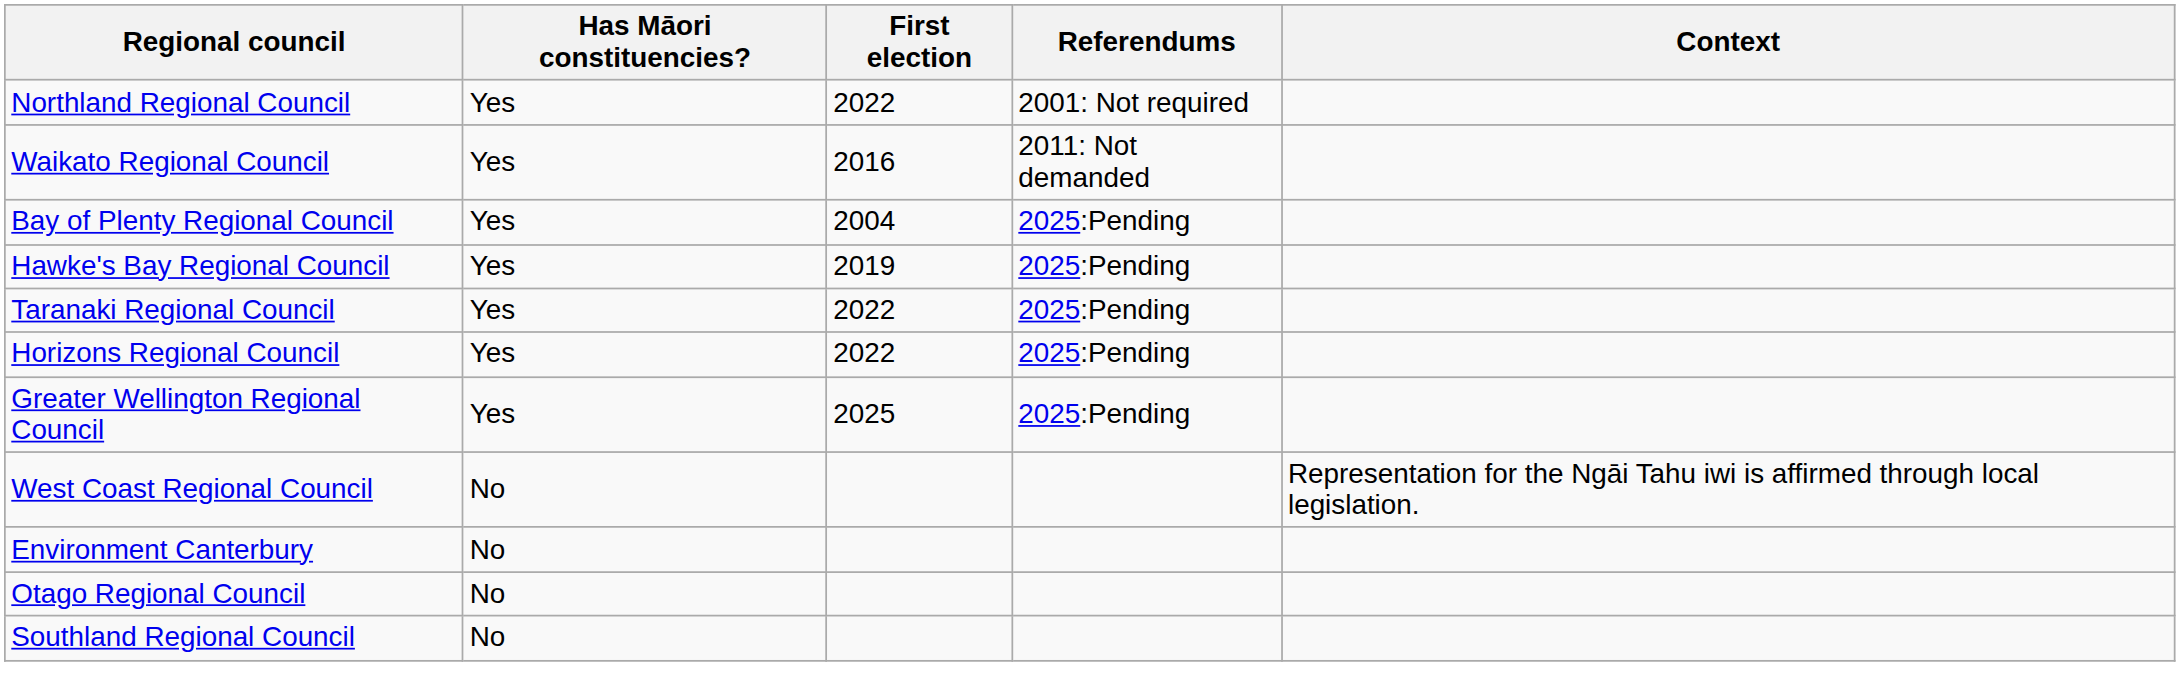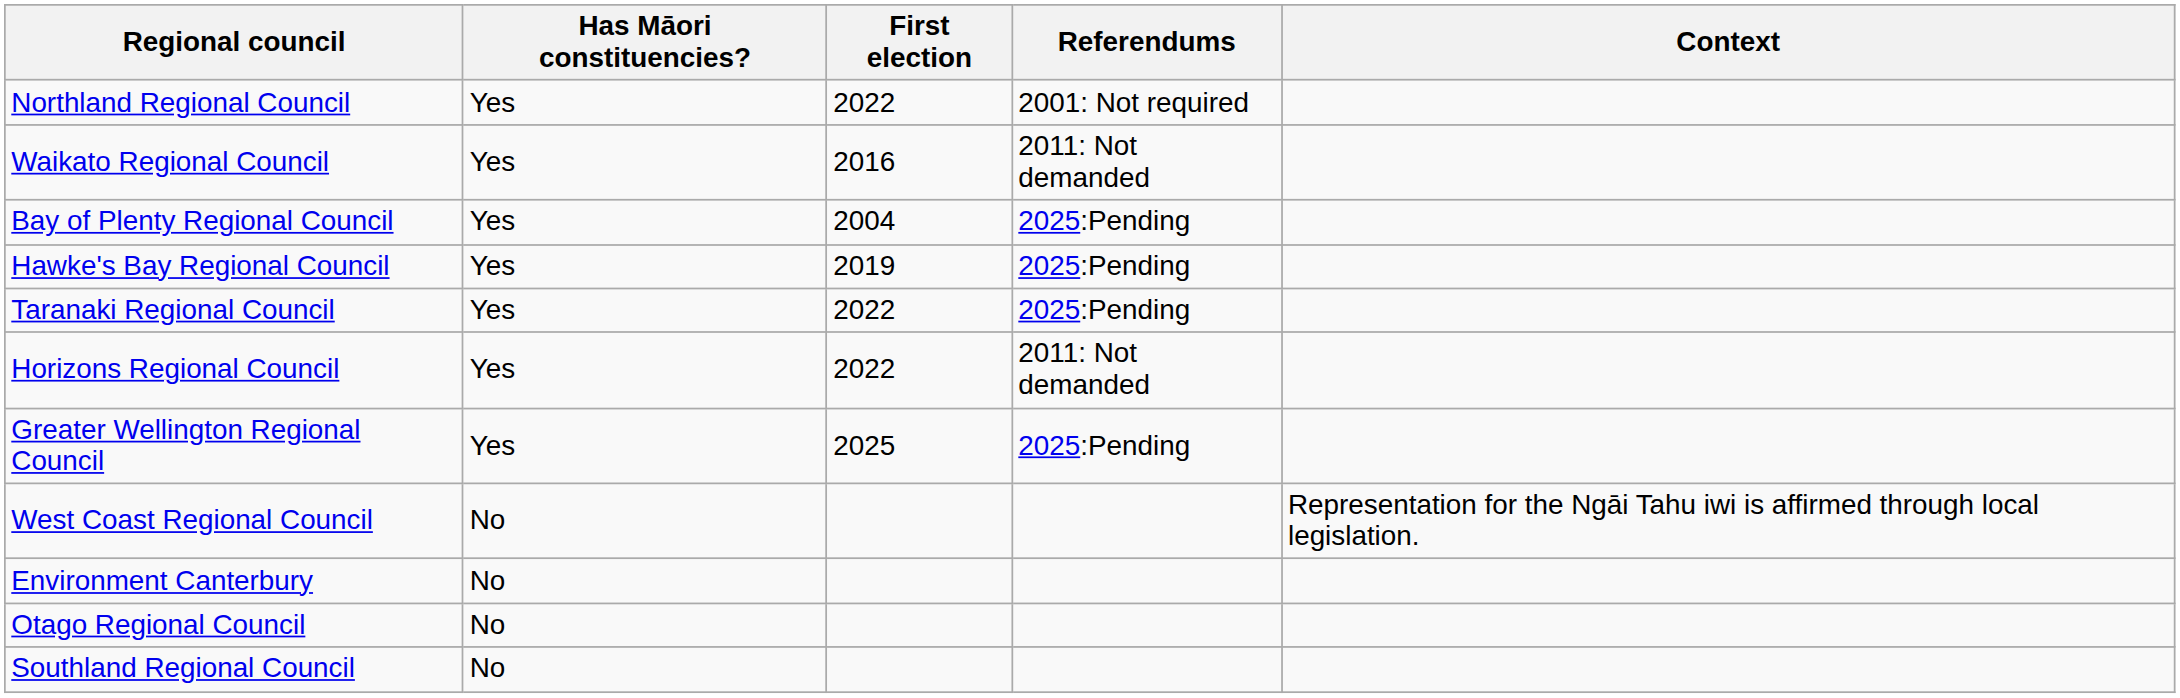Horizons Regional Council | Referendums: 2025:Pending -> 2011: Not demanded
